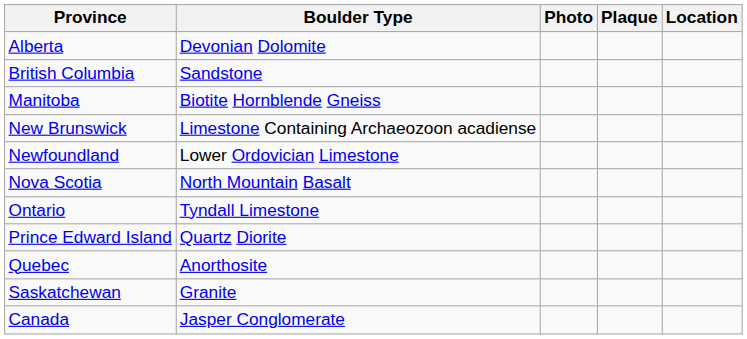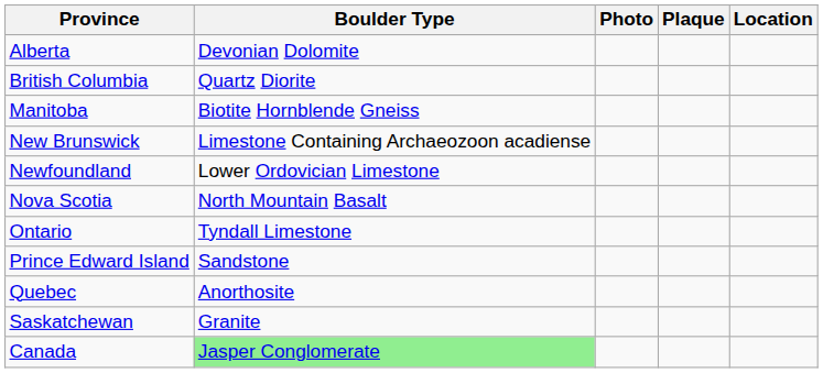British Columbia | Boulder Type: Sandstone -> Quartz Diorite
Prince Edward Island | Boulder Type: Quartz Diorite -> Sandstone
Canada | Boulder Type: no background -> lightgreen background
